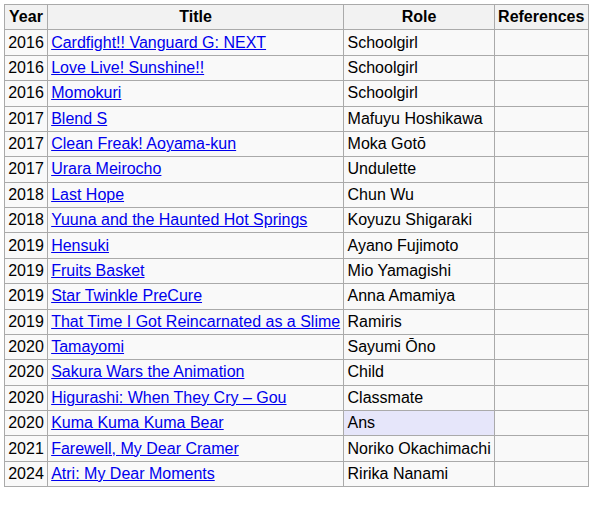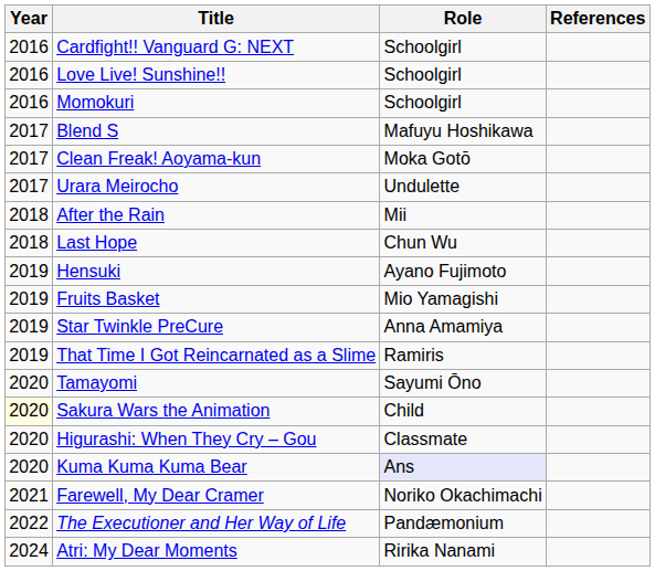+ row: 2018 | After the Rain | Mii
- row: 2018 | Yuuna and the Haunted Hot Springs | Koyuzu Shigaraki
Sakura Wars the Animation | Year: no background -> lightyellow background
+ row: 2022 | The Executioner and Her Way of Life | Pandæmonium
